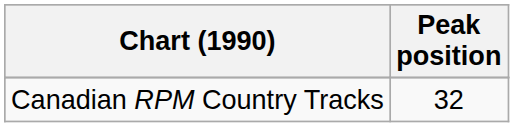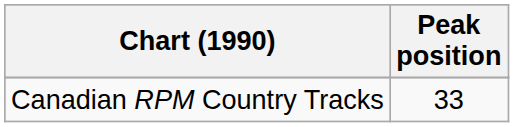Canadian RPM Country Tracks | Peak position: 32 -> 33
